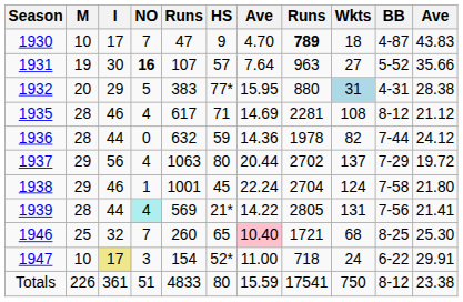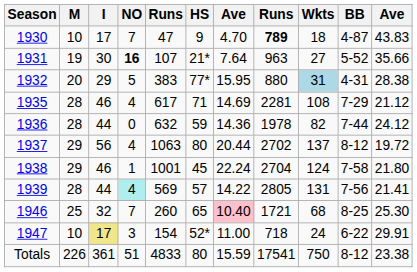1931 | HS: 57 -> 21*
1935 | BB: 8-12 -> 7-29
1937 | BB: 7-29 -> 8-12
1939 | HS: 21* -> 57
